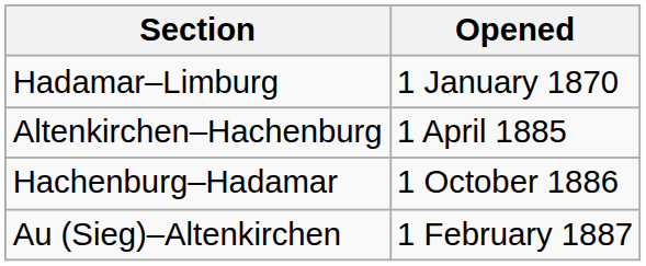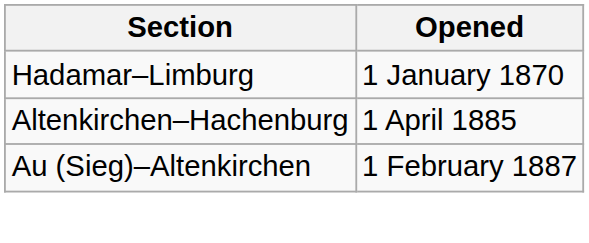- row: Hachenburg–Hadamar | 1 October 1886
